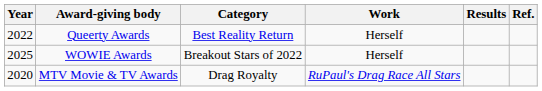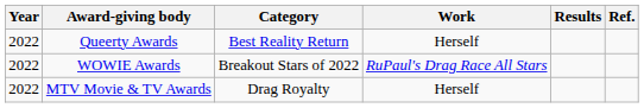WOWIE Awards | Year: 2025 -> 2022
WOWIE Awards | Work: Herself -> RuPaul's Drag Race All Stars
MTV Movie & TV Awards | Year: 2020 -> 2022
MTV Movie & TV Awards | Work: RuPaul's Drag Race All Stars -> Herself
